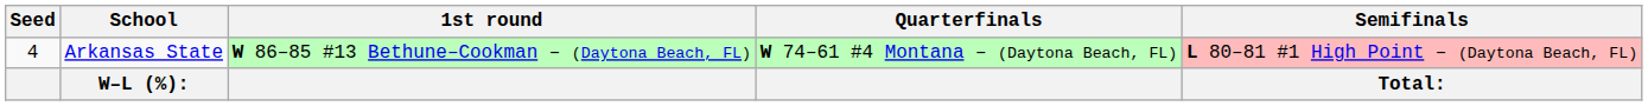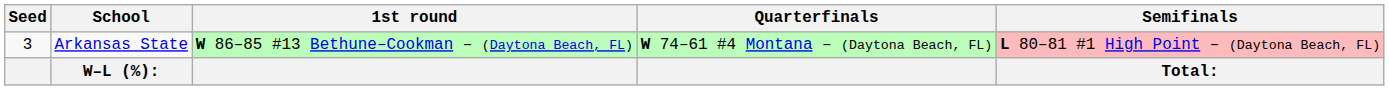Arkansas State | Seed: 4 -> 3
